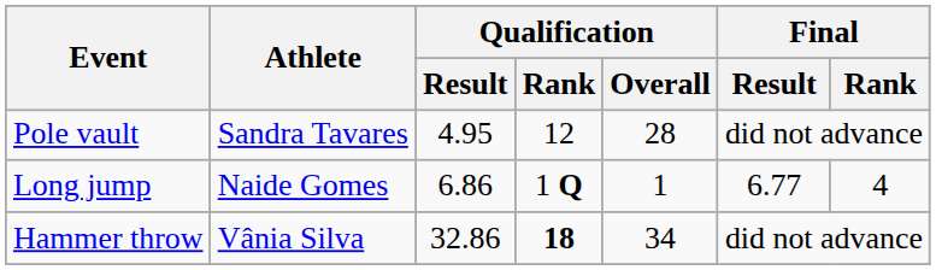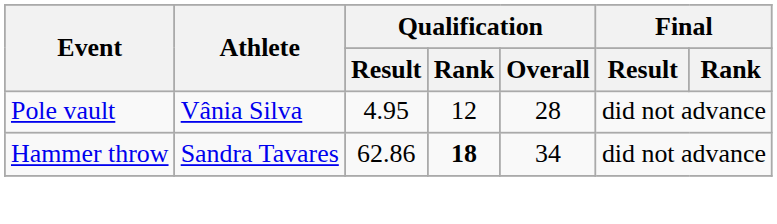Pole vault | Athlete: Sandra Tavares -> Vânia Silva
- row: Long jump | Naide Gomes | 6.86 | 1 Q | 1 | 6.77 | 4
Hammer throw | Athlete: Vânia Silva -> Sandra Tavares
Hammer throw | Qualification / Result: 32.86 -> 62.86
